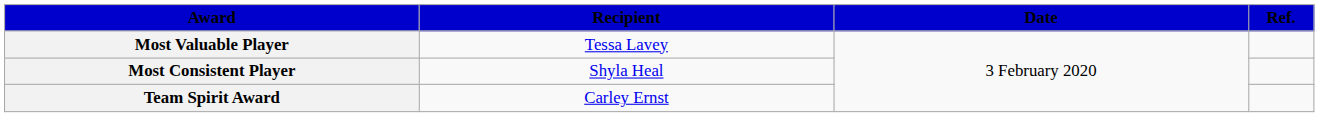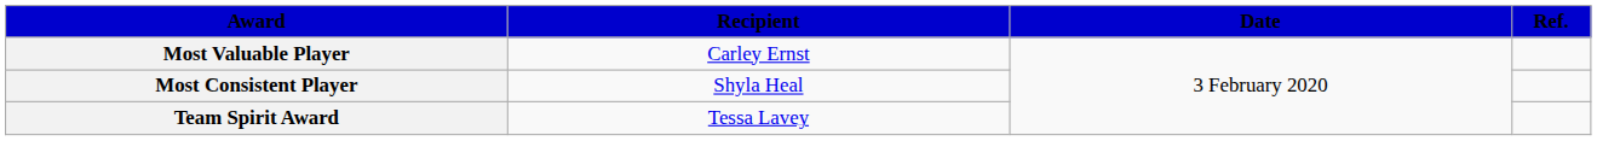Most Valuable Player | Recipient: Tessa Lavey -> Carley Ernst
Team Spirit Award | Recipient: Carley Ernst -> Tessa Lavey
